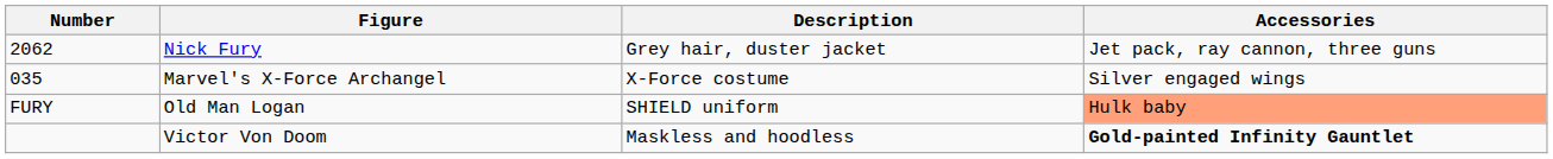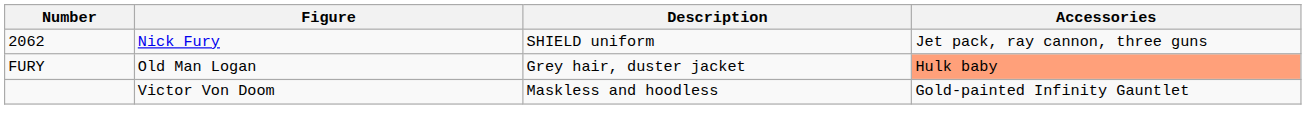Nick Fury | Description: Grey hair, duster jacket -> SHIELD uniform
- row: 035 | Marvel's X-Force Archangel | X-Force costume | Silver engaged wings
Old Man Logan | Description: SHIELD uniform -> Grey hair, duster jacket
Victor Von Doom | Accessories: bold -> normal
